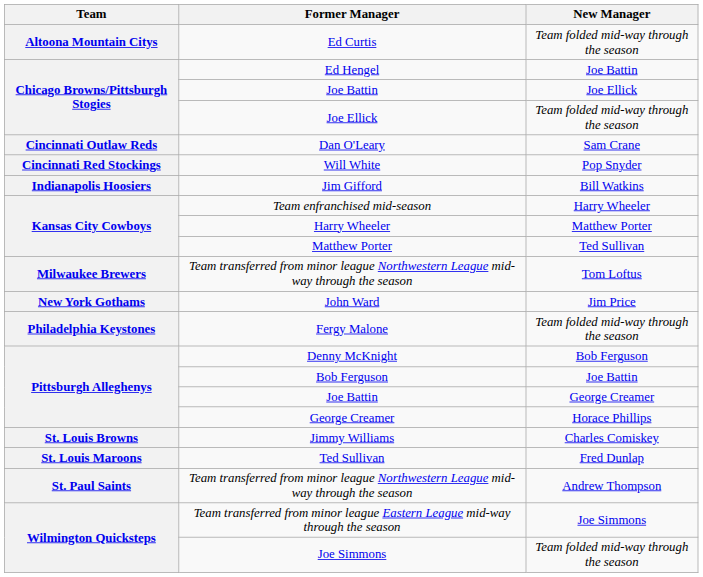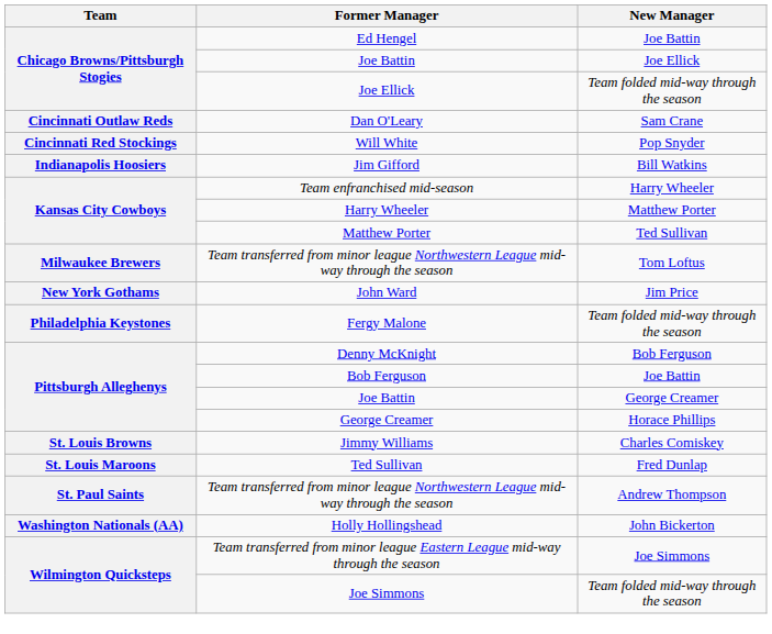- row: Altoona Mountain Citys | Ed Curtis | Team folded mid-way through the season
+ row: Washington Nationals (AA) | Holly Hollingshead | John Bickerton
